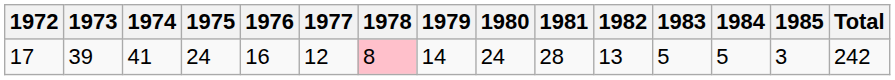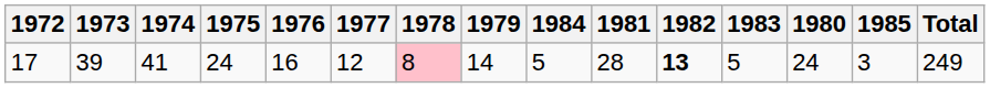columns swapped: 1980 <-> 1984
17 | 1982: normal -> bold
17 | Total: 242 -> 249
